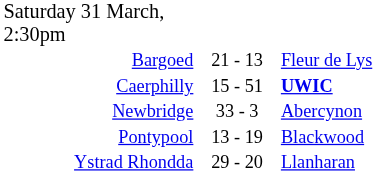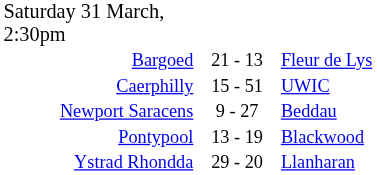Caerphilly | column 3: bold -> normal
- row: Newbridge | 33 - 3 | Abercynon
+ row: Newport Saracens | 9 - 27 | Beddau
